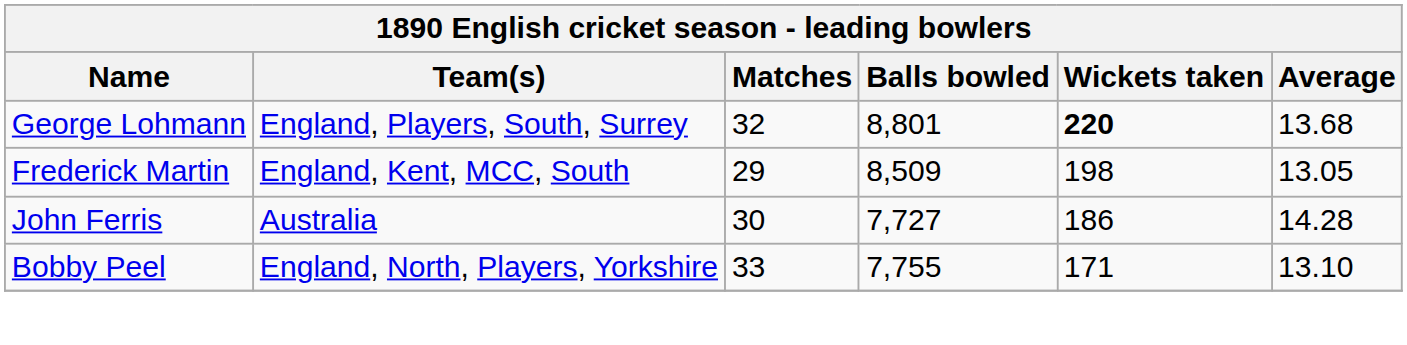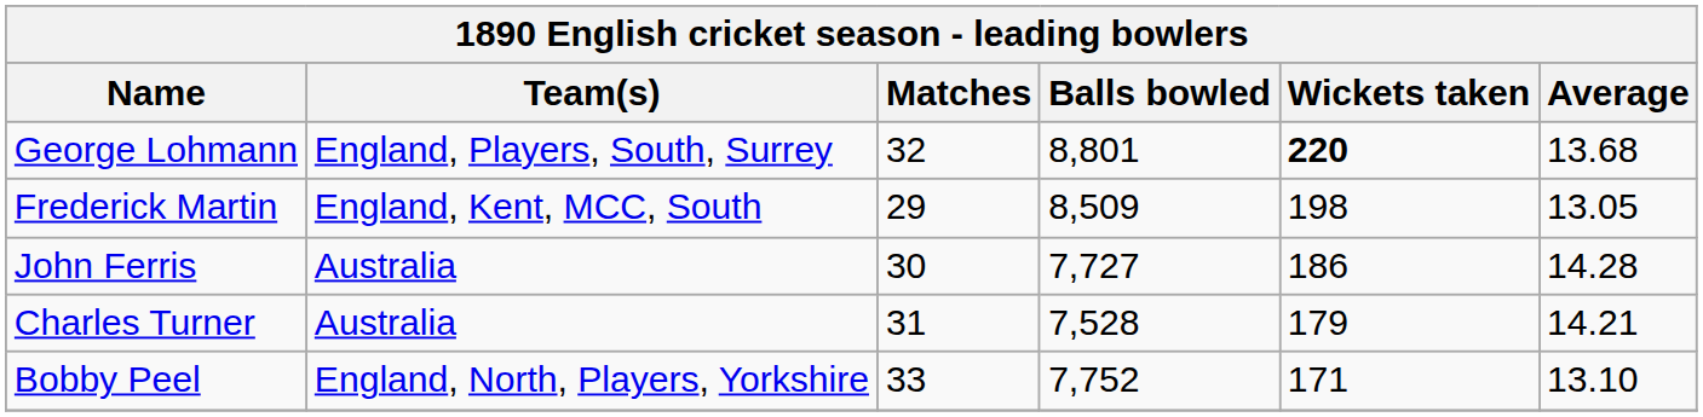+ row: Charles Turner | Australia | 31 | 7,528 | 179 | 14.21
Bobby Peel | Balls bowled: 7,755 -> 7,752
